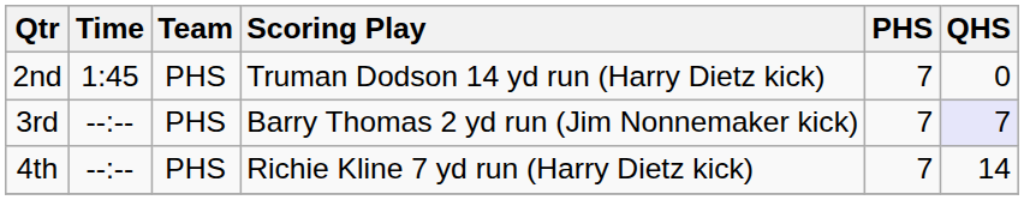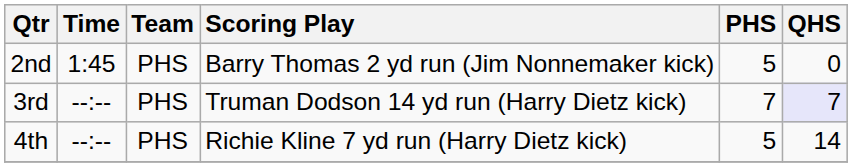2nd | Scoring Play: Truman Dodson 14 yd run (Harry Dietz kick) -> Barry Thomas 2 yd run (Jim Nonnemaker kick)
2nd | PHS: 7 -> 5
3rd | Scoring Play: Barry Thomas 2 yd run (Jim Nonnemaker kick) -> Truman Dodson 14 yd run (Harry Dietz kick)
4th | PHS: 7 -> 5
